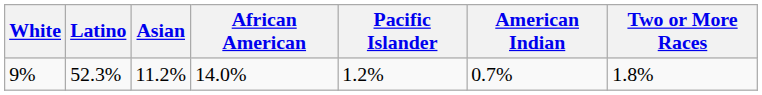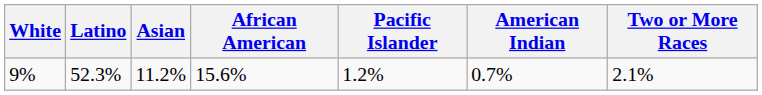9% | African American: 14.0% -> 15.6%
9% | Two or More Races: 1.8% -> 2.1%
